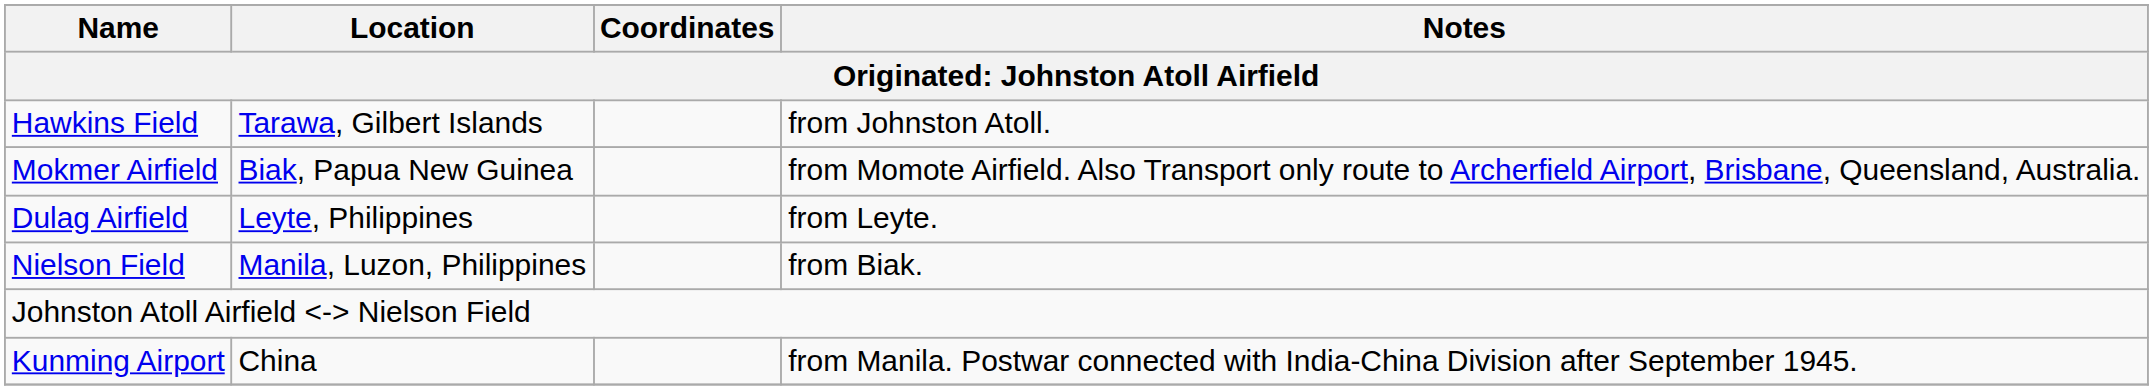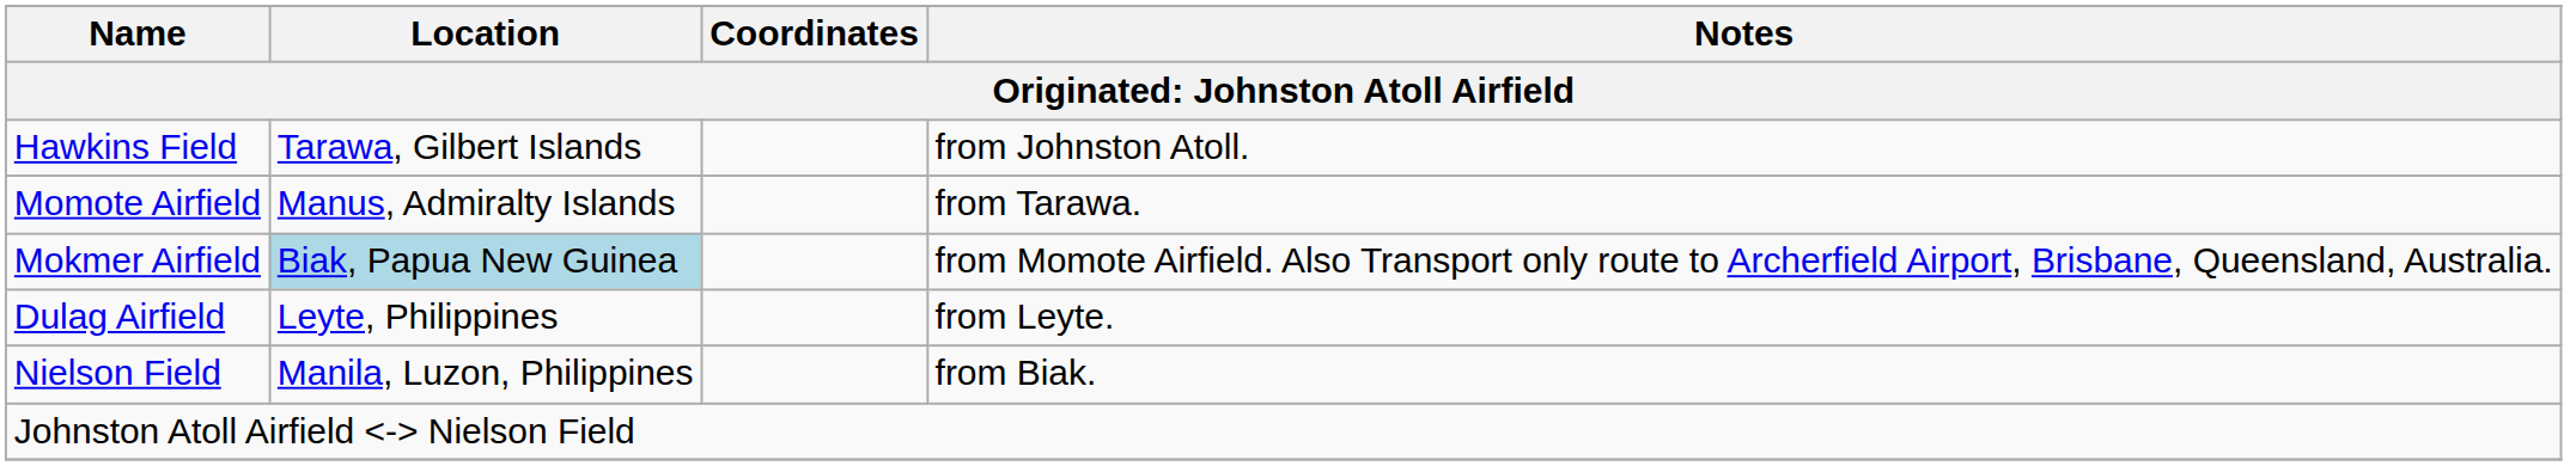+ row: Momote Airfield | Manus, Admiralty Islands | from Tarawa.
Mokmer Airfield | Location: no background -> lightblue background
- row: Kunming Airport | China | from Manila. Postwar connected with India-China Division after September 1945.
